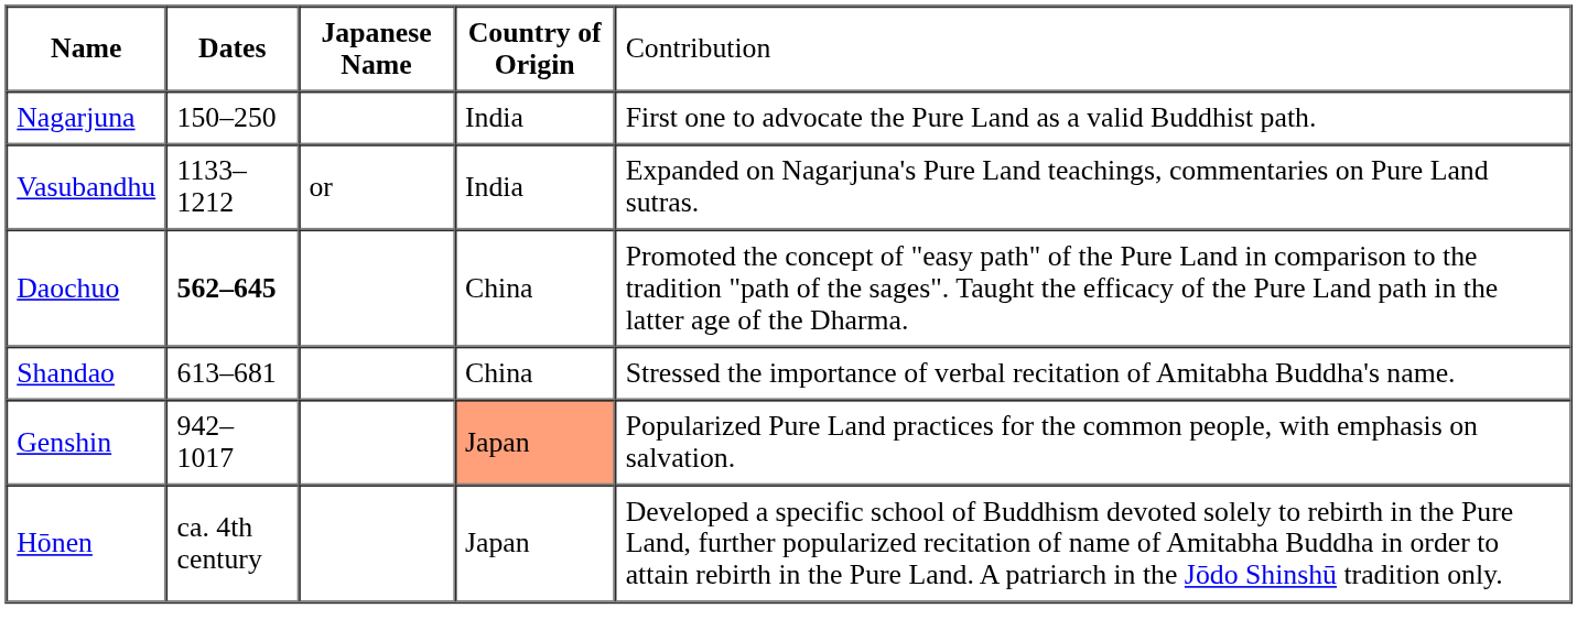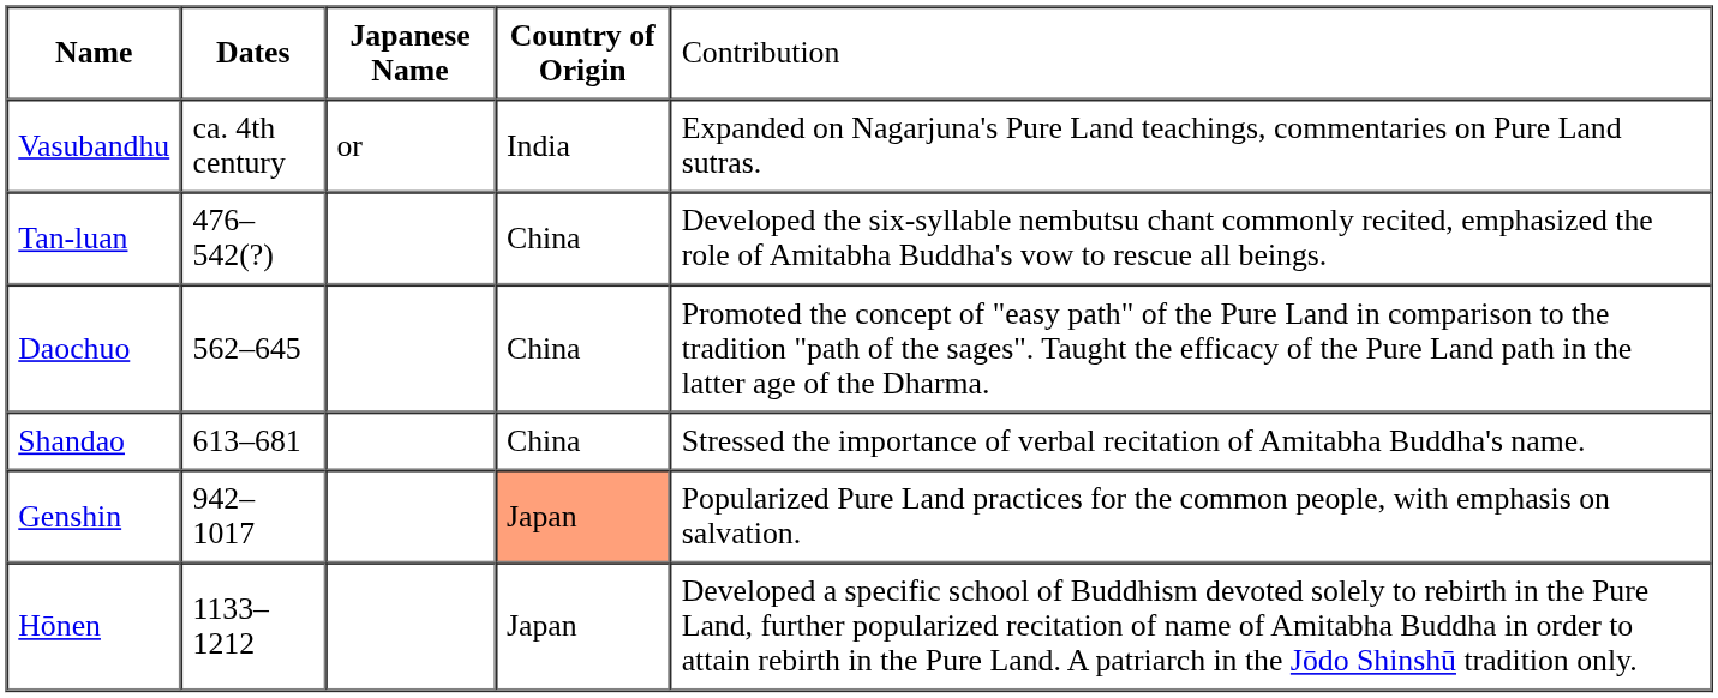- row: Nagarjuna | 150–250 | India | First one to advocate the Pure Land as a valid Buddhist path.
Vasubandhu | column 2: 1133–1212 -> ca. 4th century
+ row: Tan-luan | 476–542(?) | China | Developed the six-syllable nembutsu chant commonly recited, emphasized the role of Amitabha Buddha's vow to rescue all beings.
Daochuo | column 2: bold -> normal
Hōnen | column 2: ca. 4th century -> 1133–1212
